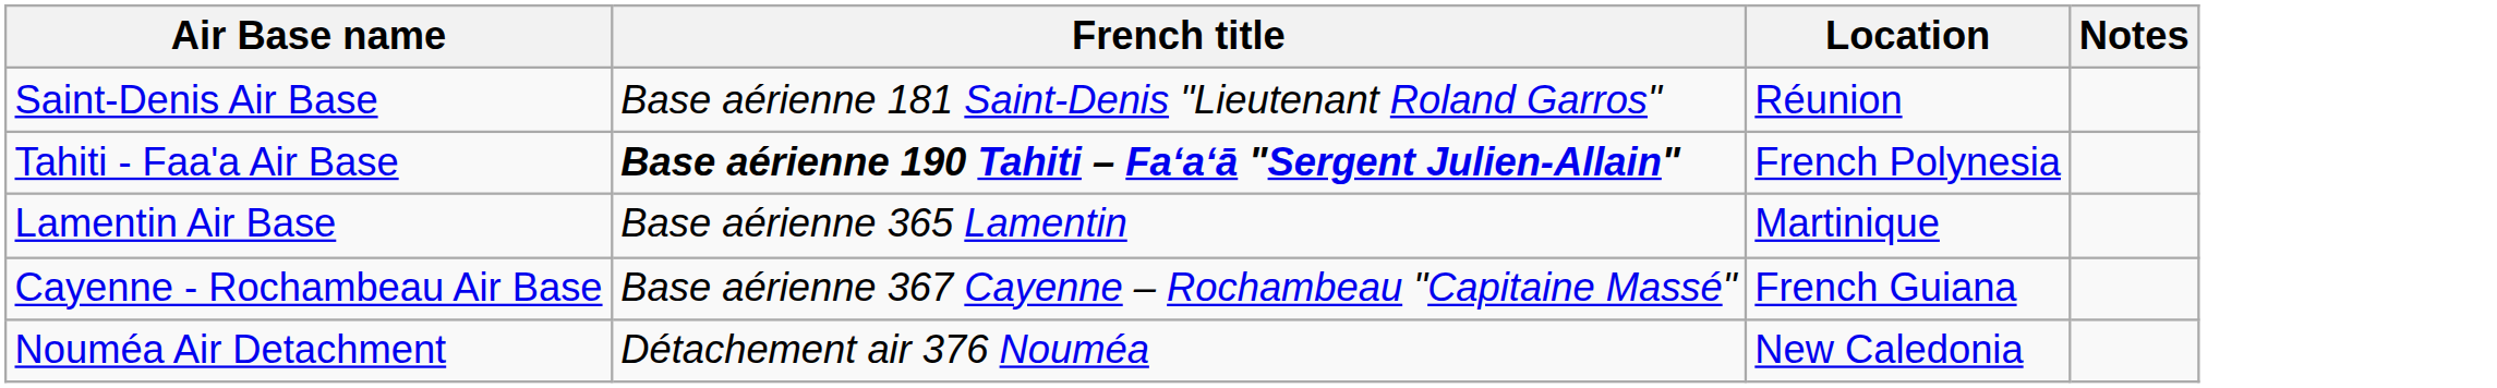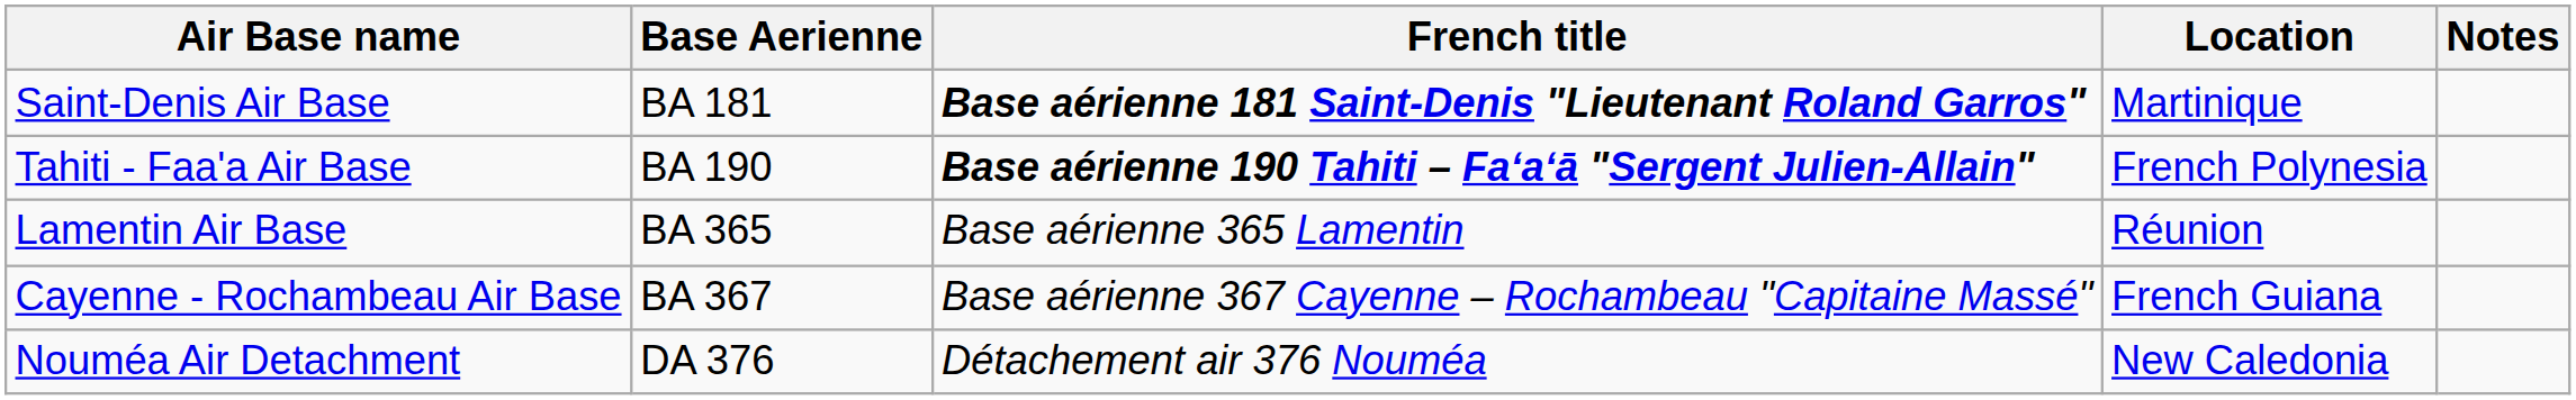+ column: Base Aerienne | BA 181 | BA 190 | BA 365 | BA 367 | DA 376
Saint-Denis Air Base | French title: normal -> bold
Saint-Denis Air Base | Location: Réunion -> Martinique
Lamentin Air Base | Location: Martinique -> Réunion
